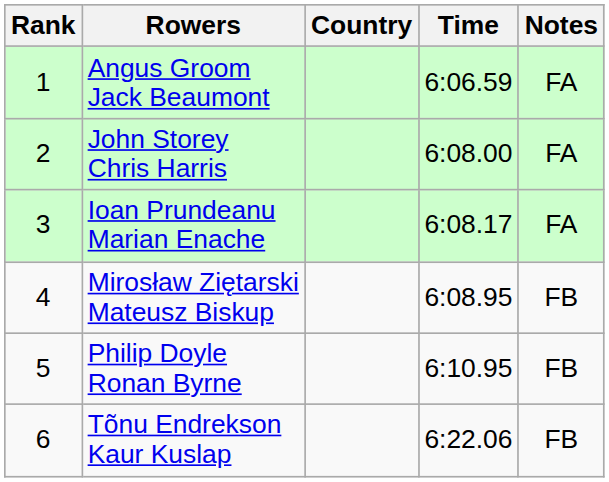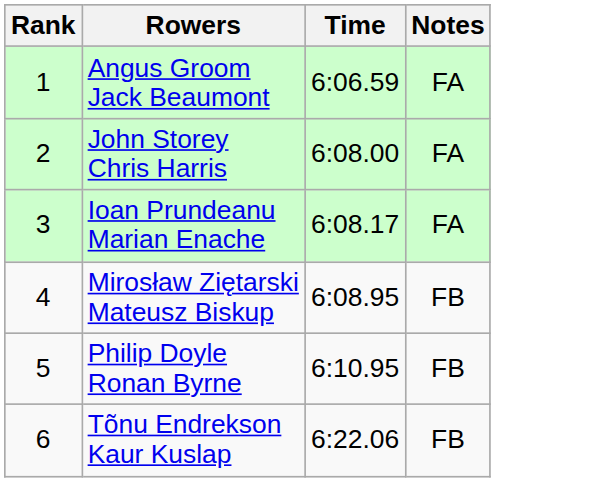- column: Country
